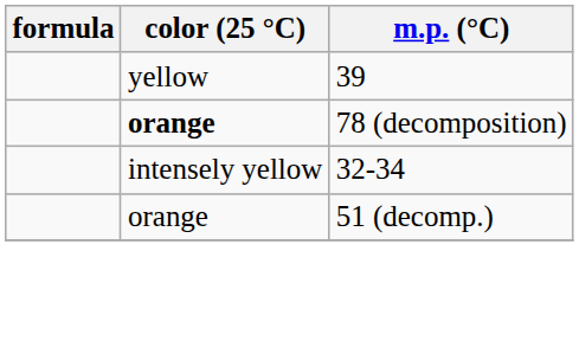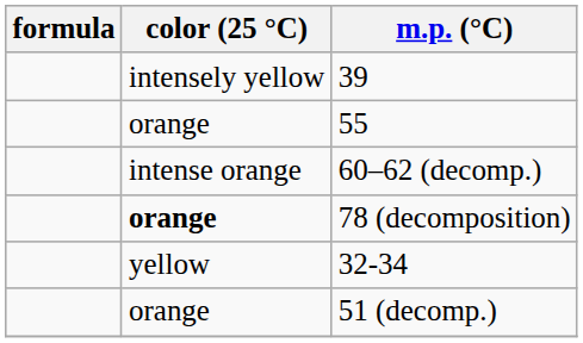39 | color (25 °C): yellow -> intensely yellow
+ row: orange | 55
+ row: intense orange | 60–62 (decomp.)
32-34 | color (25 °C): intensely yellow -> yellow
